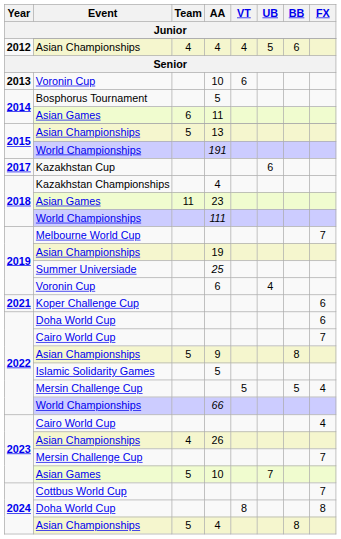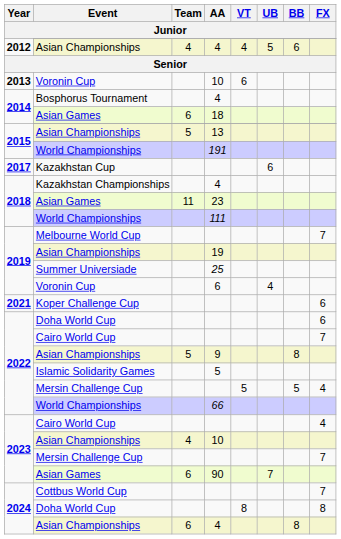Bosphorus Tournament | AA: 5 -> 4
2014 / Asian Games | AA: 11 -> 18
2023 / Asian Championships | AA: 26 -> 10
2023 / Asian Games | Team: 5 -> 6
2023 / Asian Games | AA: 10 -> 90
2024 / Asian Championships | Team: 5 -> 6
